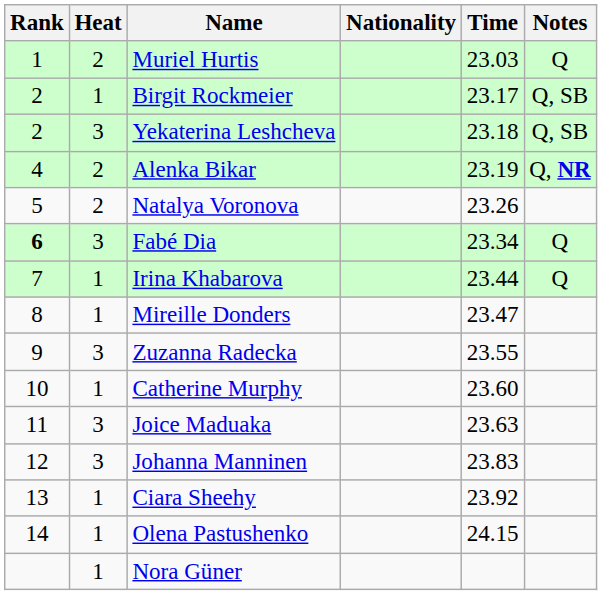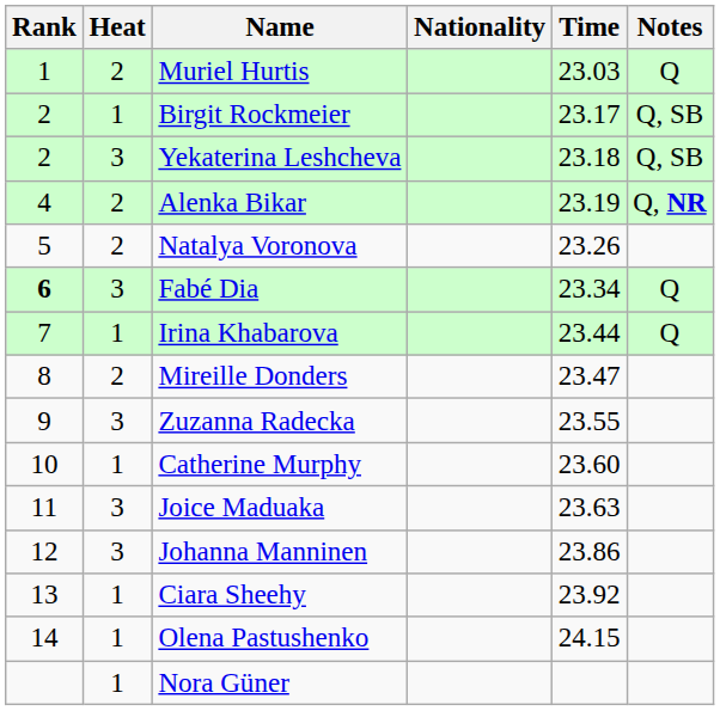Mireille Donders | Heat: 1 -> 2
Johanna Manninen | Time: 23.83 -> 23.86
